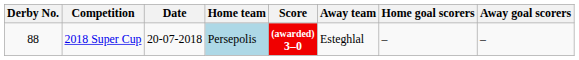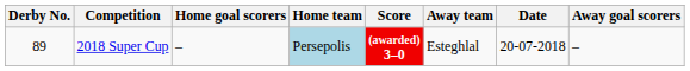columns swapped: Date <-> Home goal scorers
2018 Super Cup | Derby No.: 88 -> 89
